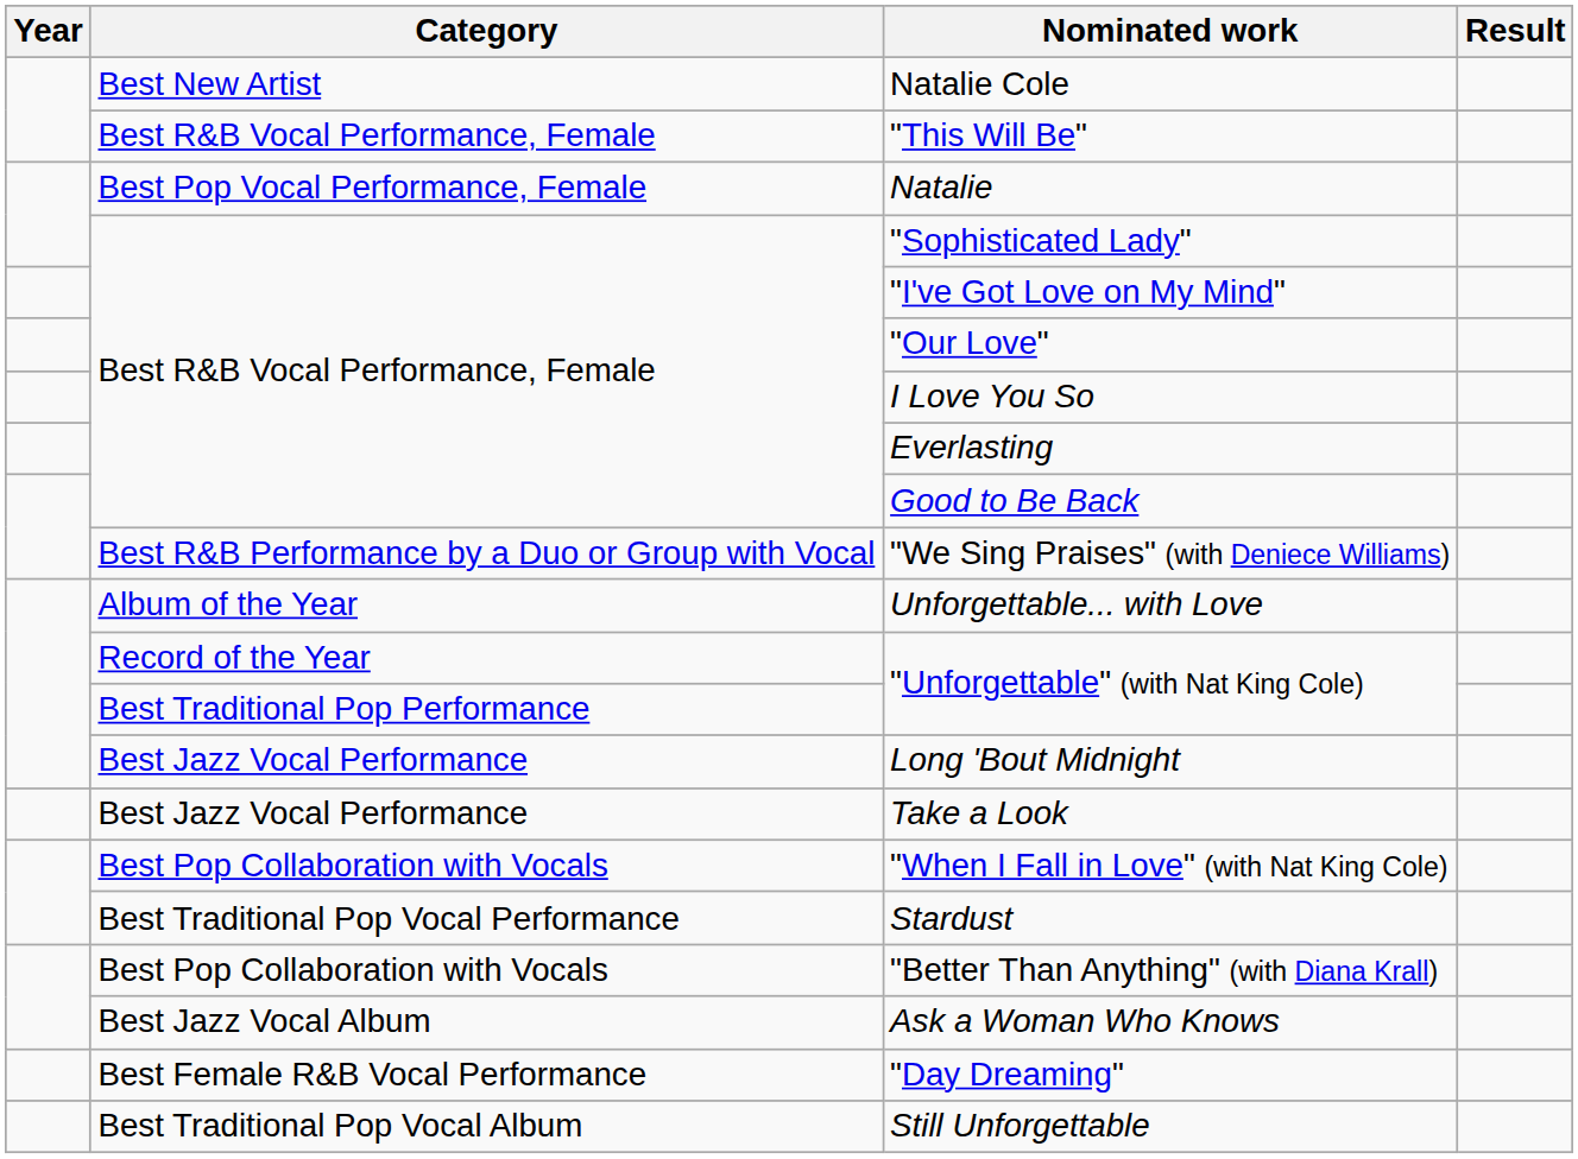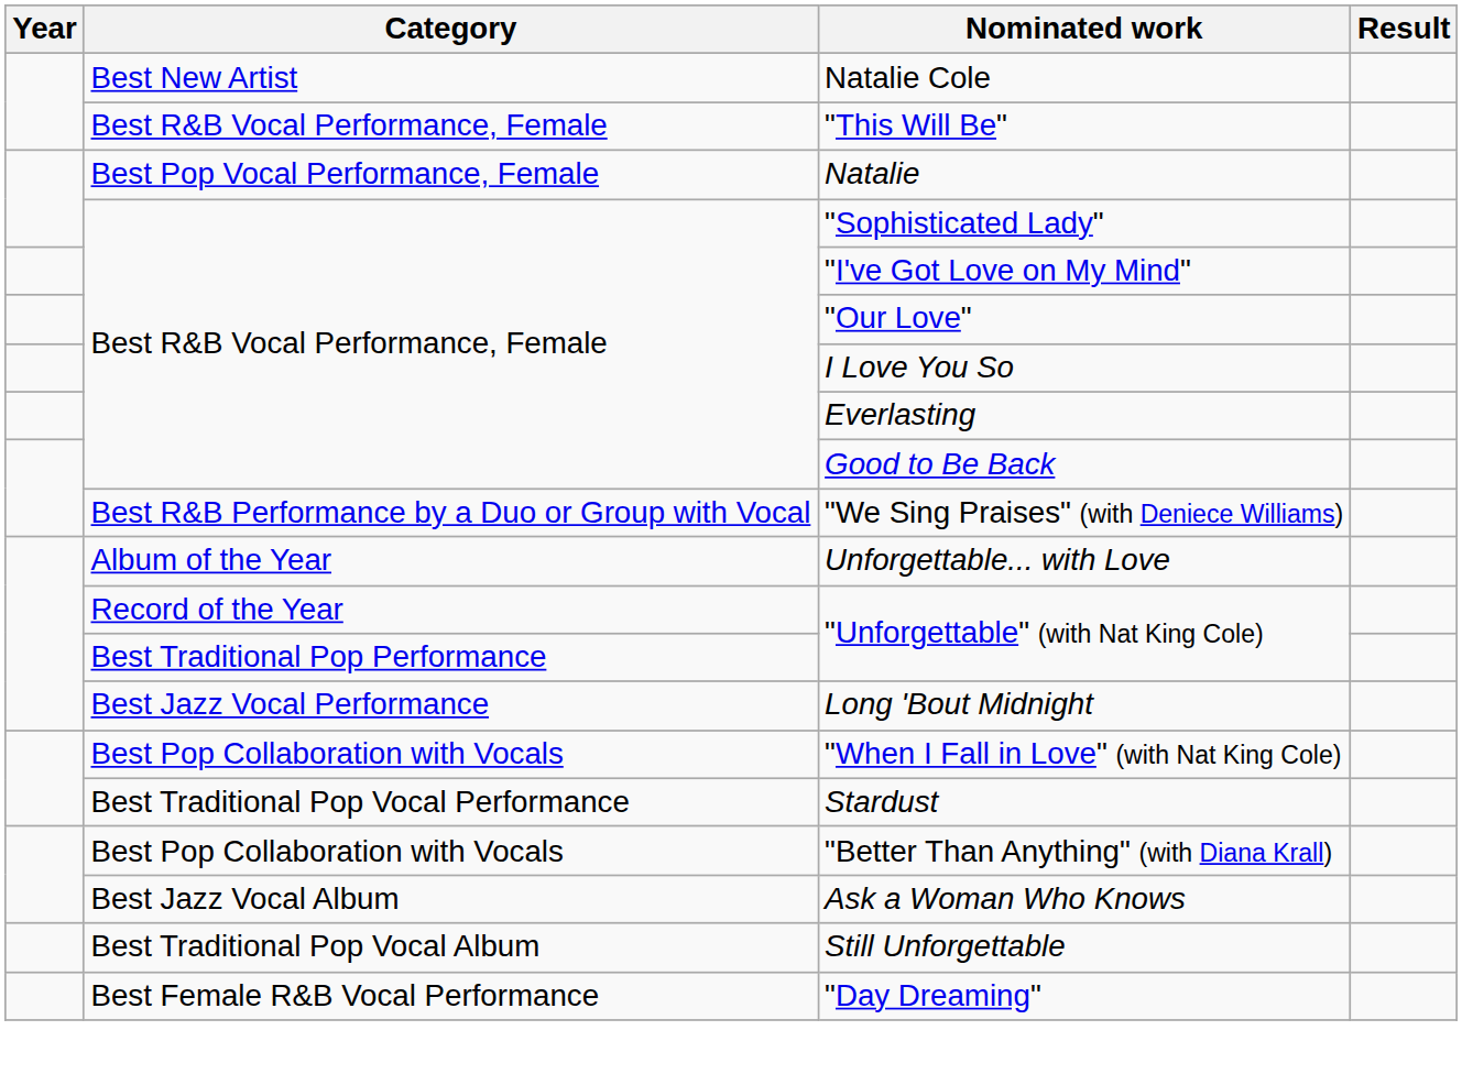- row: Best Jazz Vocal Performance | Take a Look
rows swapped: "Day Dreaming" <-> Still Unforgettable
